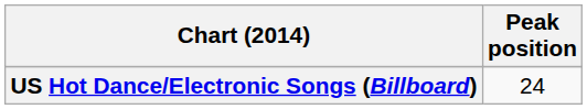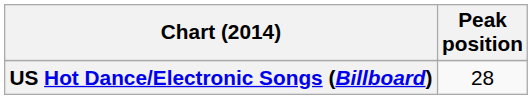US Hot Dance/Electronic Songs (Billboard) | Peak position: 24 -> 28
